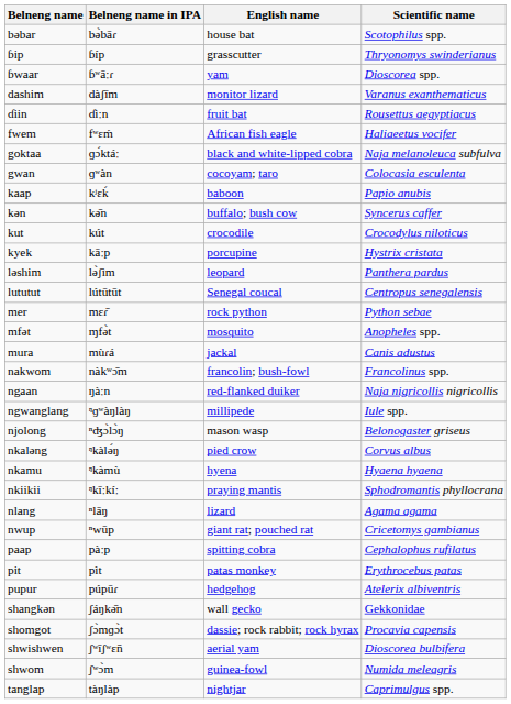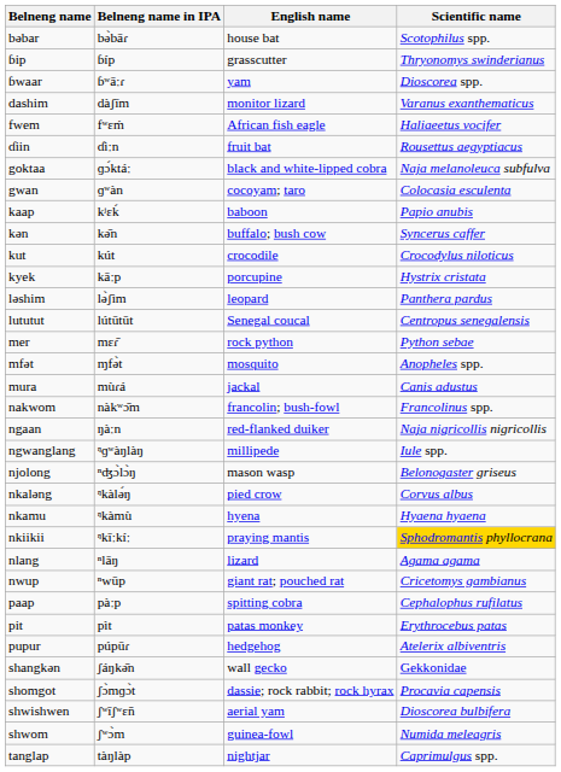rows swapped: ɗiin <-> fwem
nkiikii | Scientific name: no background -> gold background
